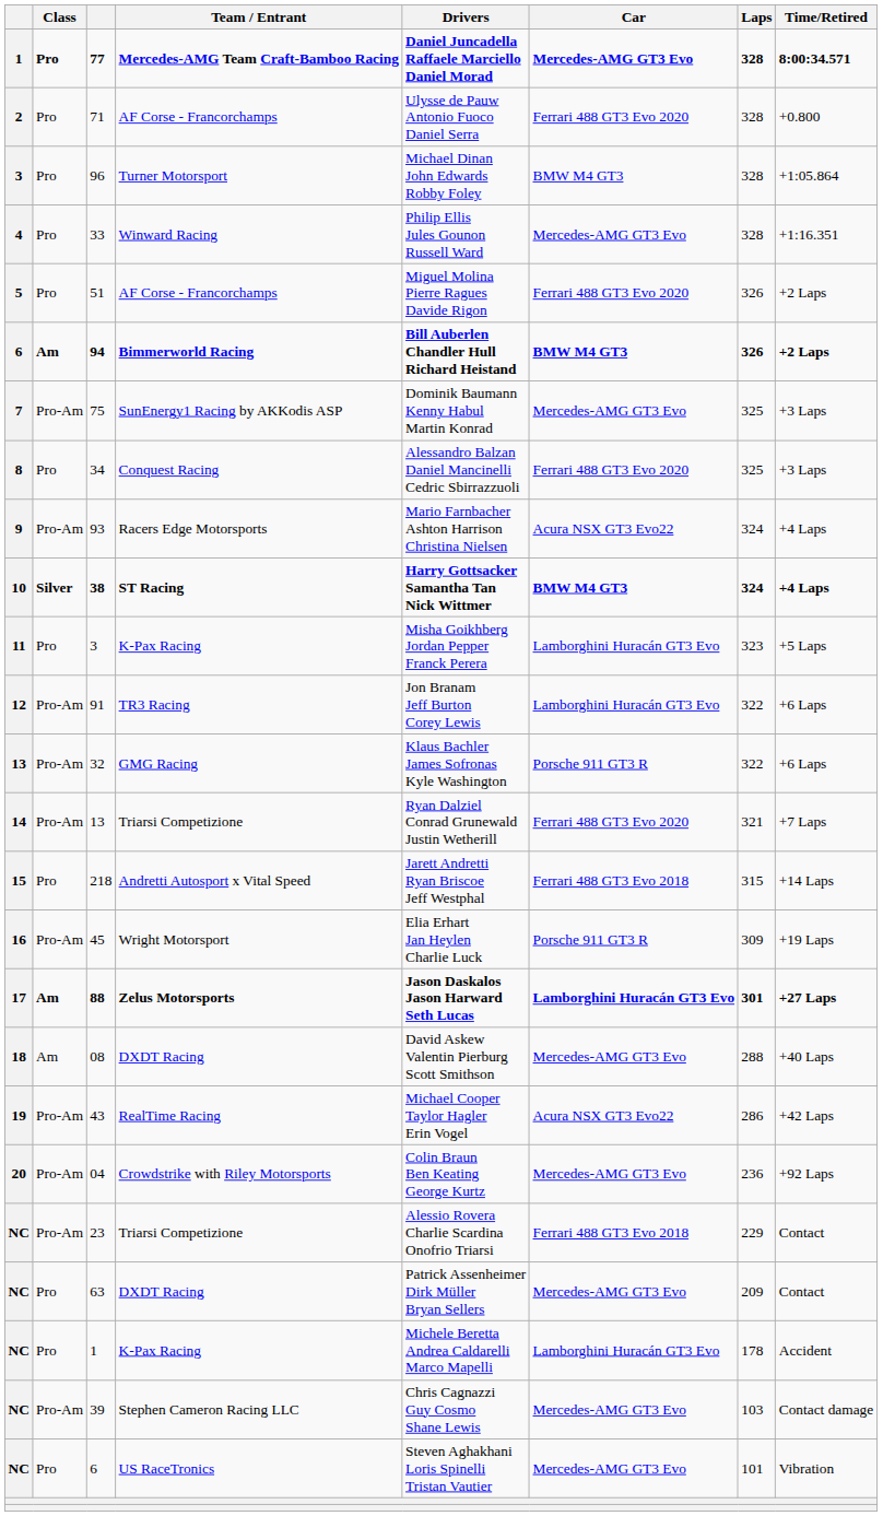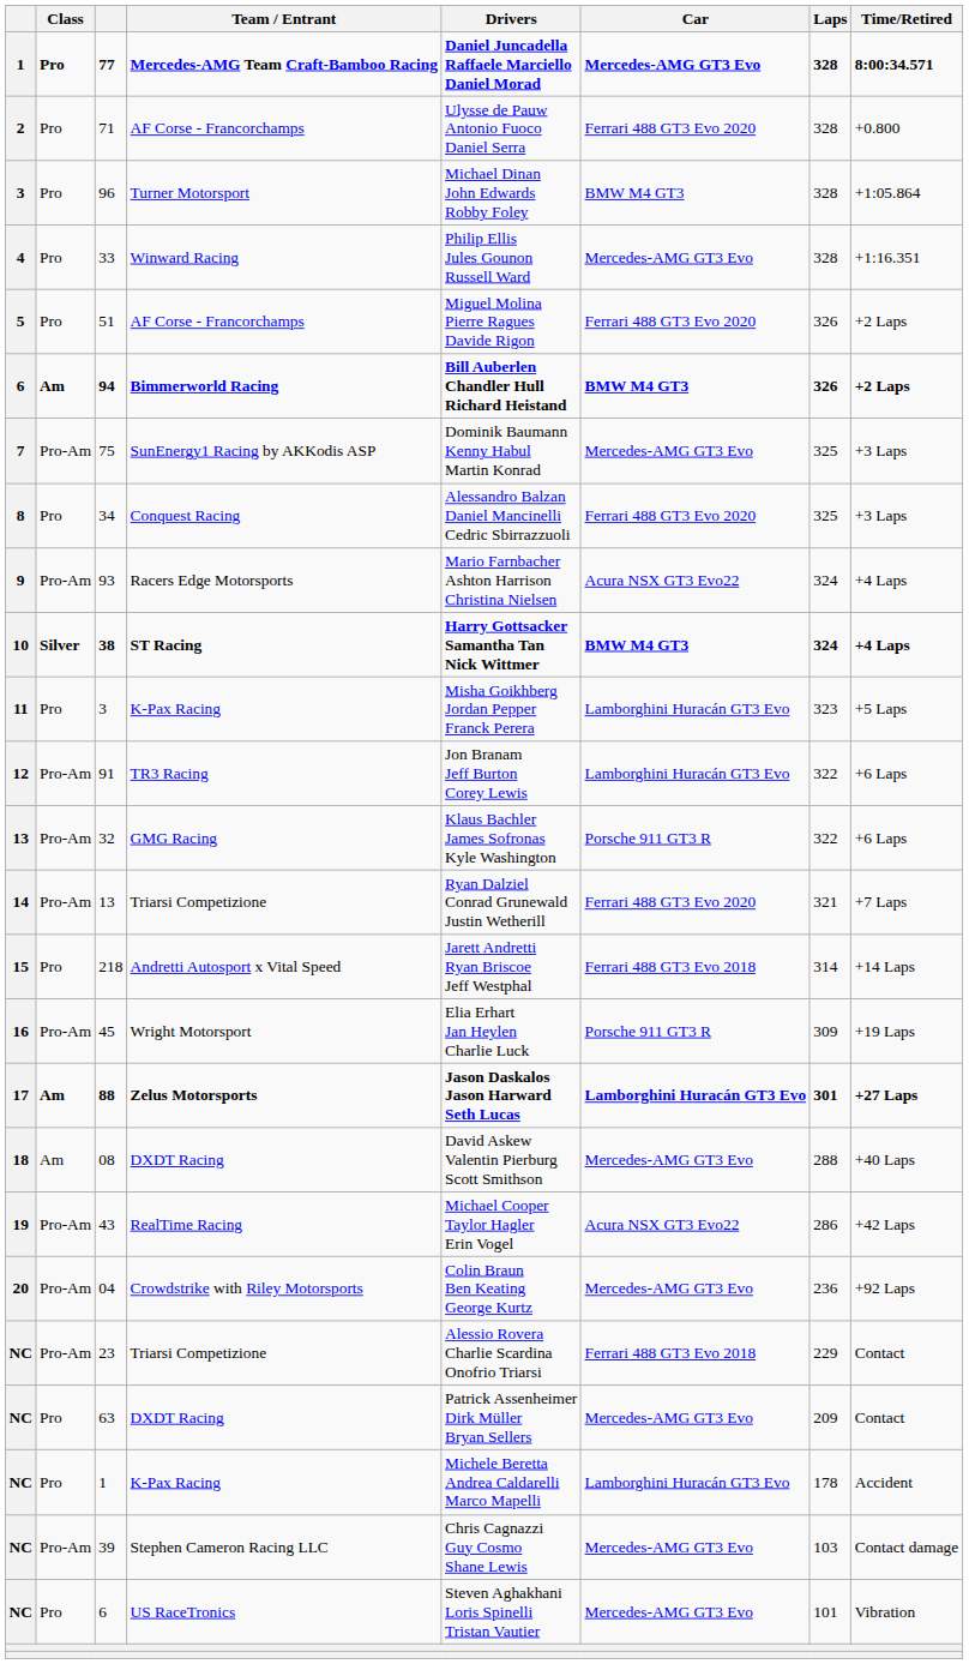218 | Laps: 315 -> 314
